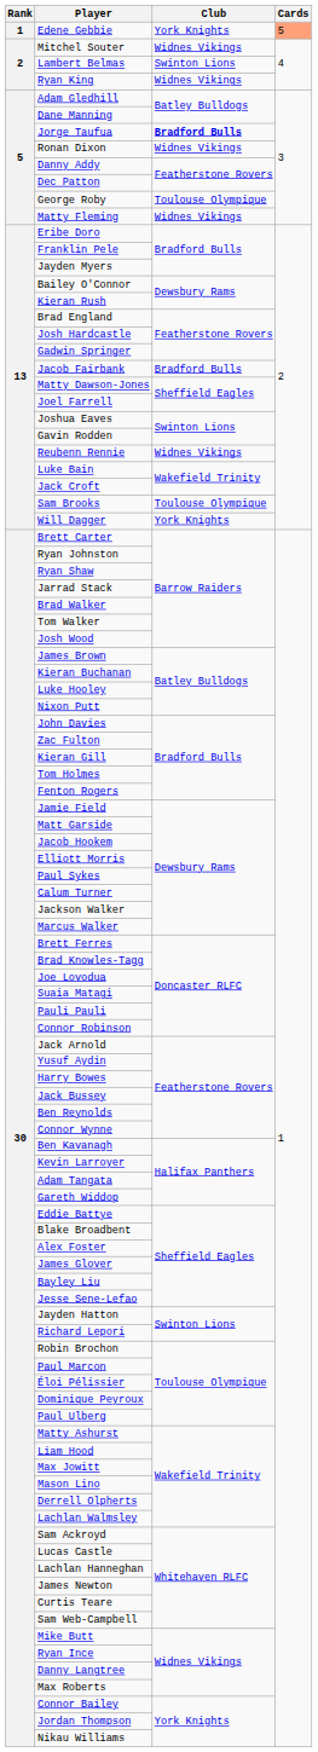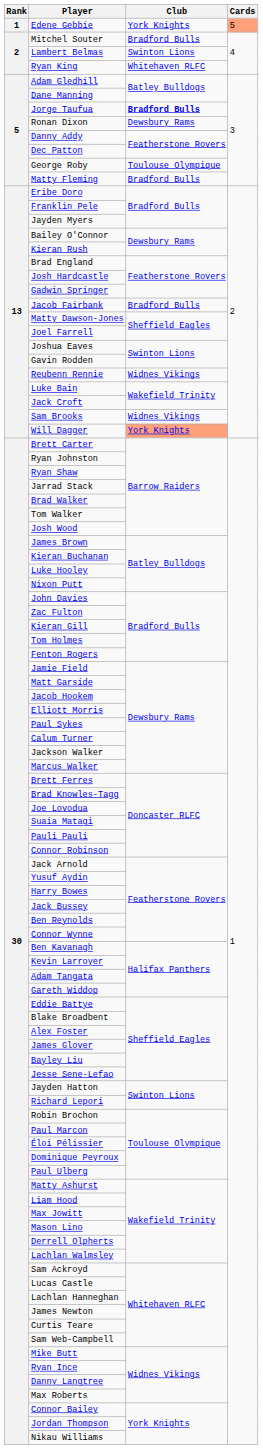Mitchel Souter | Club: Widnes Vikings -> Bradford Bulls
Ryan King | Club: Widnes Vikings -> Whitehaven RLFC
Ronan Dixon | Club: Widnes Vikings -> Dewsbury Rams
Matty Fleming | Club: Widnes Vikings -> Bradford Bulls
Sam Brooks | Club: Toulouse Olympique -> Widnes Vikings
Will Dagger | Club: no background -> lightsalmon background
